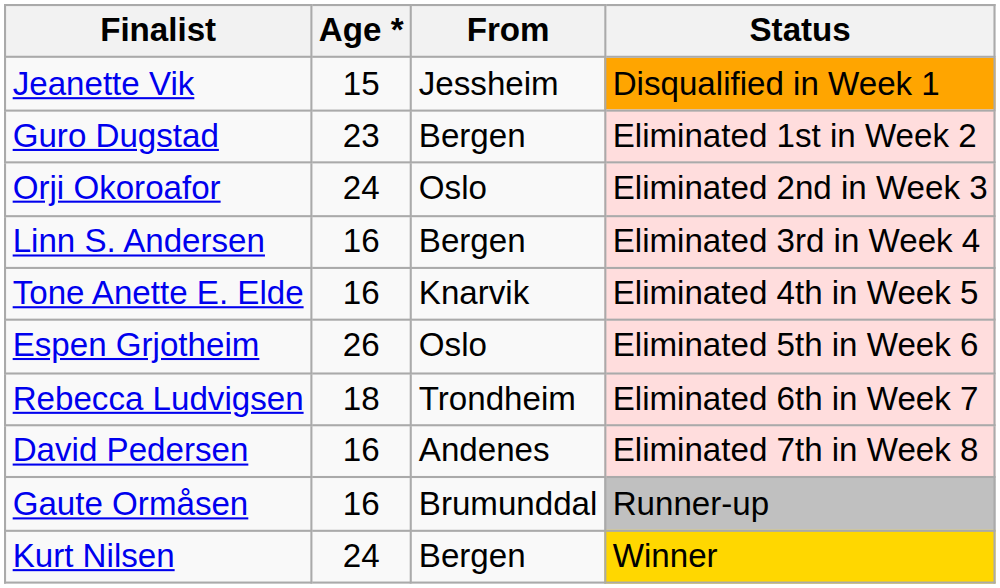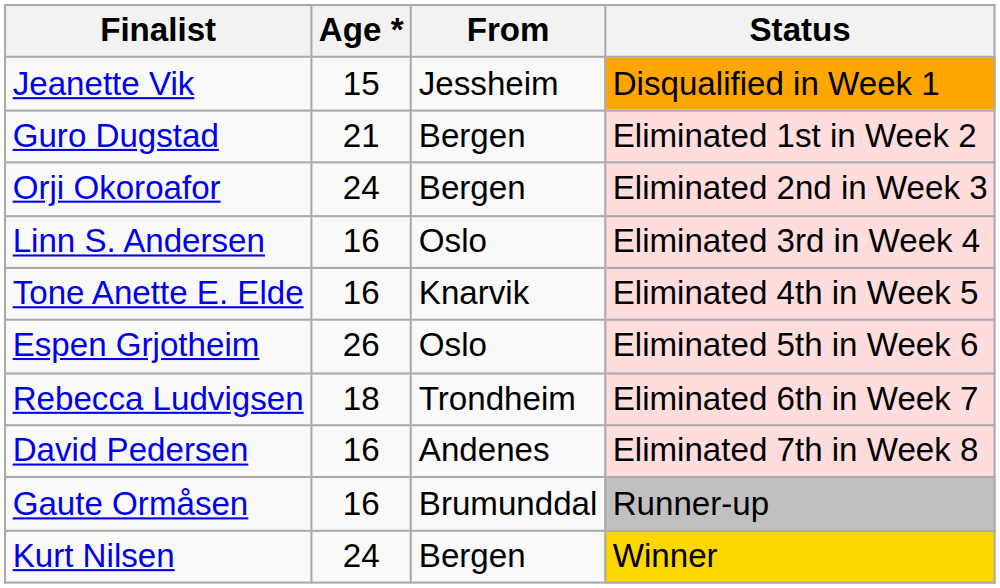Guro Dugstad | Age *: 23 -> 21
Orji Okoroafor | From: Oslo -> Bergen
Linn S. Andersen | From: Bergen -> Oslo
